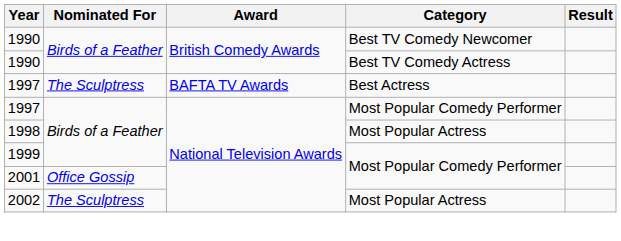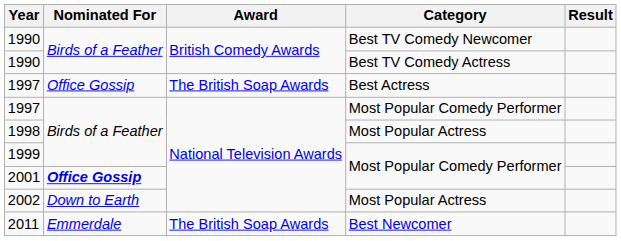1997 / Best Actress | Nominated For: The Sculptress -> Office Gossip
1997 / Best Actress | Award: BAFTA TV Awards -> The British Soap Awards
2001 | Nominated For: normal -> bold
2002 | Nominated For: The Sculptress -> Down to Earth
+ row: 2011 | Emmerdale | The British Soap Awards | Best Newcomer
